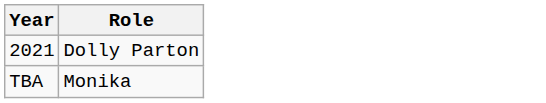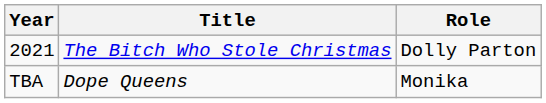+ column: Title | The Bitch Who Stole Christmas | Dope Queens
